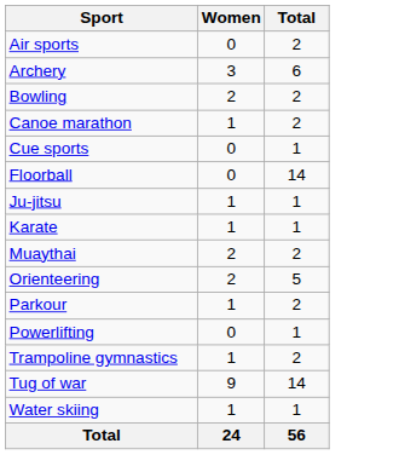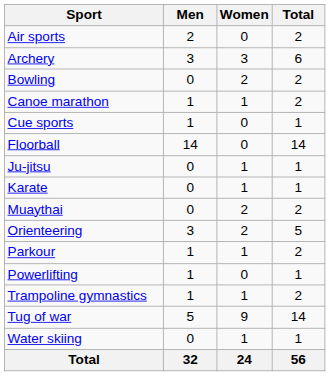+ column: Men | 2 | 3 | 0 | 1 | 1 | 14 | 0 | 0 | 0 | 3 | 1 | 1 | 1 | 5 | 0 | 32
